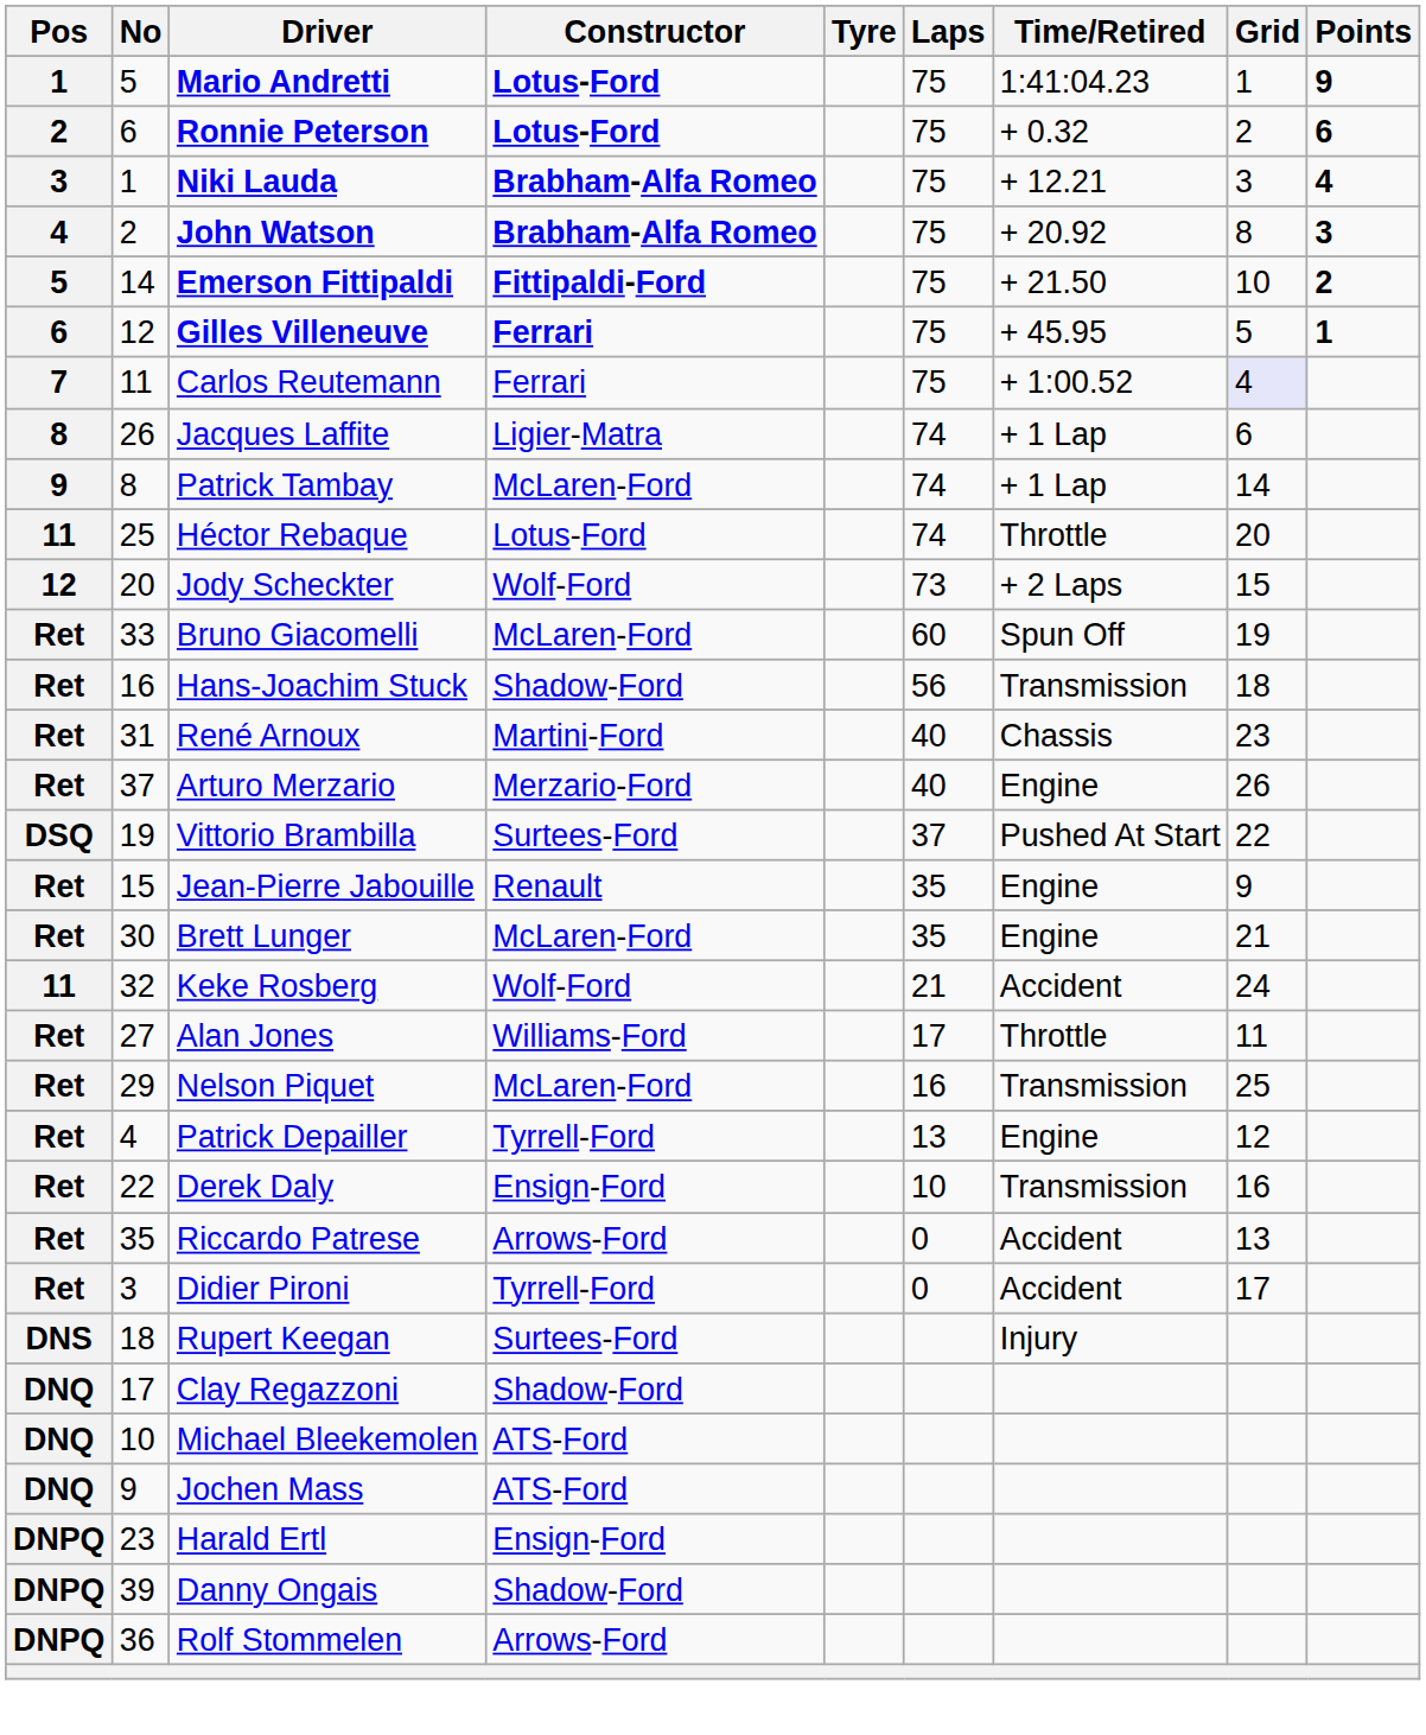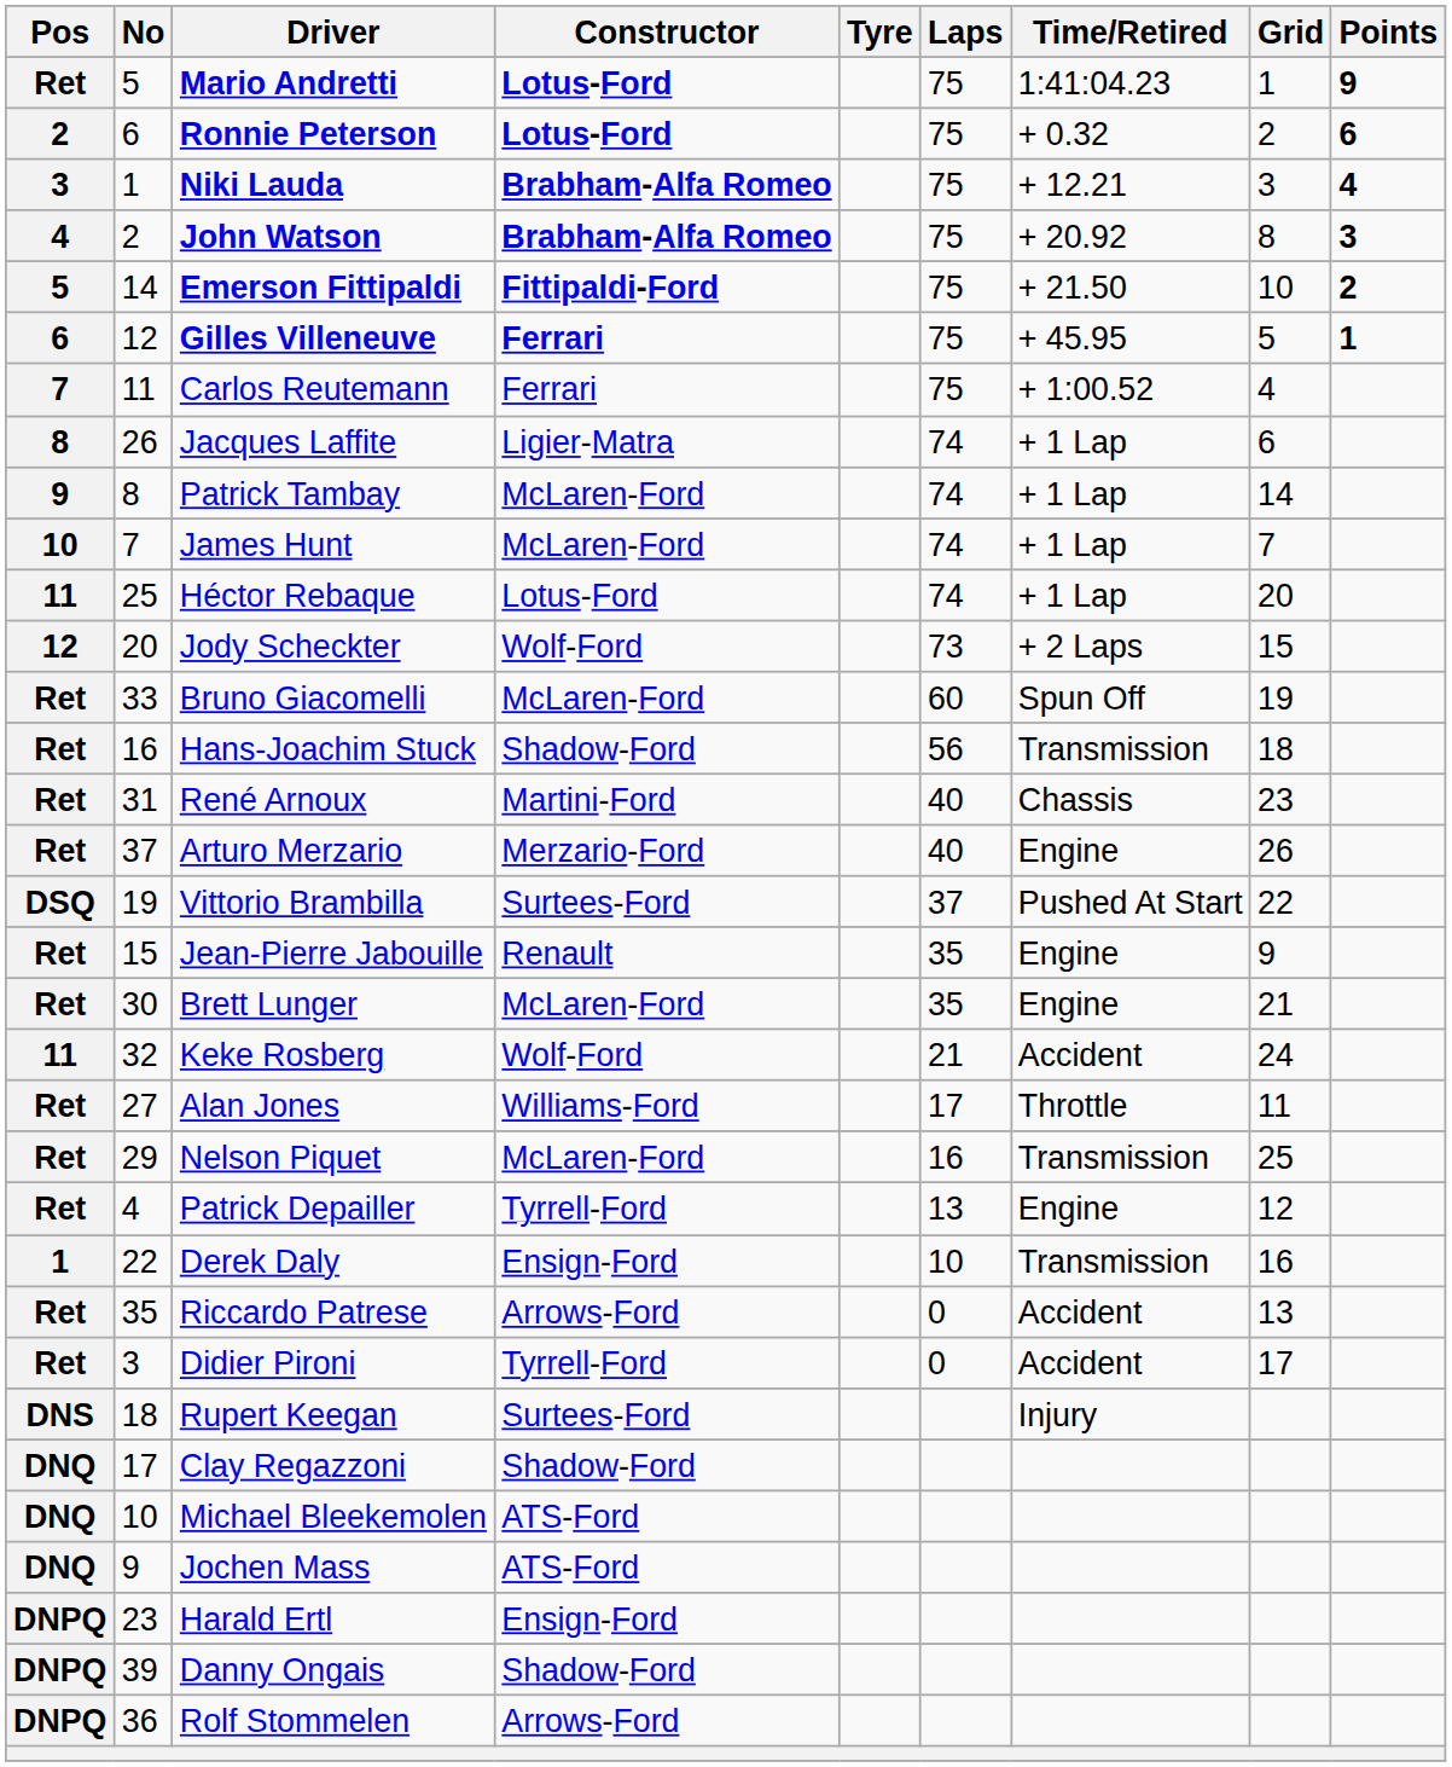Mario Andretti | Pos: 1 -> Ret
Carlos Reutemann | Grid: lavender background -> no background
+ row: 10 | 7 | James Hunt | McLaren-Ford | 74 | + 1 Lap | 7
Héctor Rebaque | Time/Retired: Throttle -> + 1 Lap
Derek Daly | Pos: Ret -> 1
